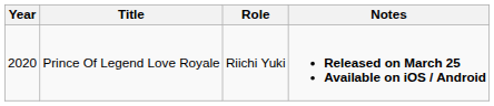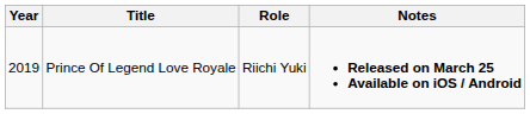Prince Of Legend Love Royale | Year: 2020 -> 2019
